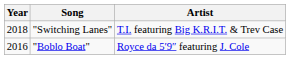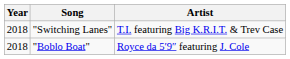"Boblo Boat" | Year: 2016 -> 2018
